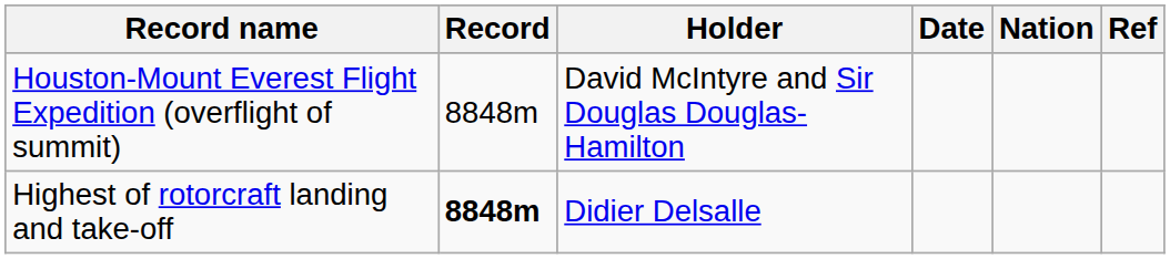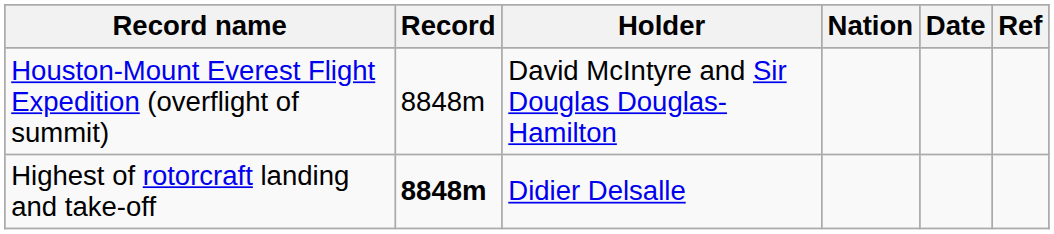columns swapped: Nation <-> Date
